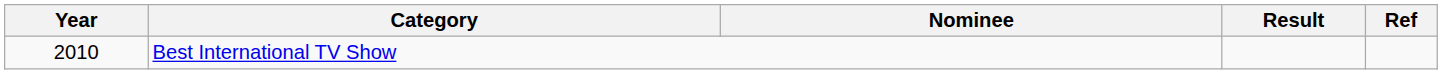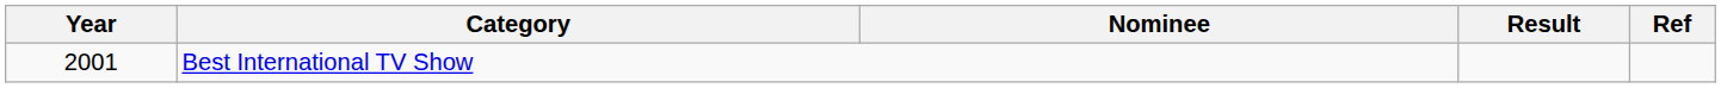Best International TV Show | Year: 2010 -> 2001
